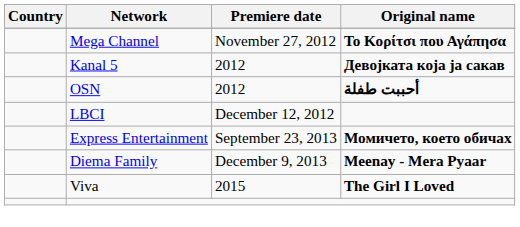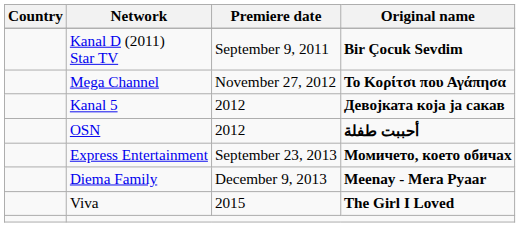+ row: Kanal D (2011) Star TV | September 9, 2011 | Bir Çocuk Sevdim
- row: LBCI | December 12, 2012
